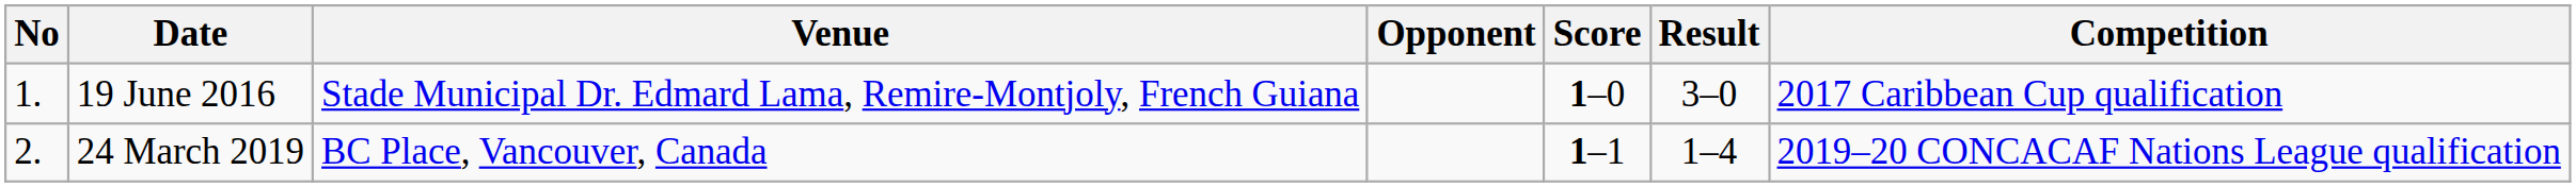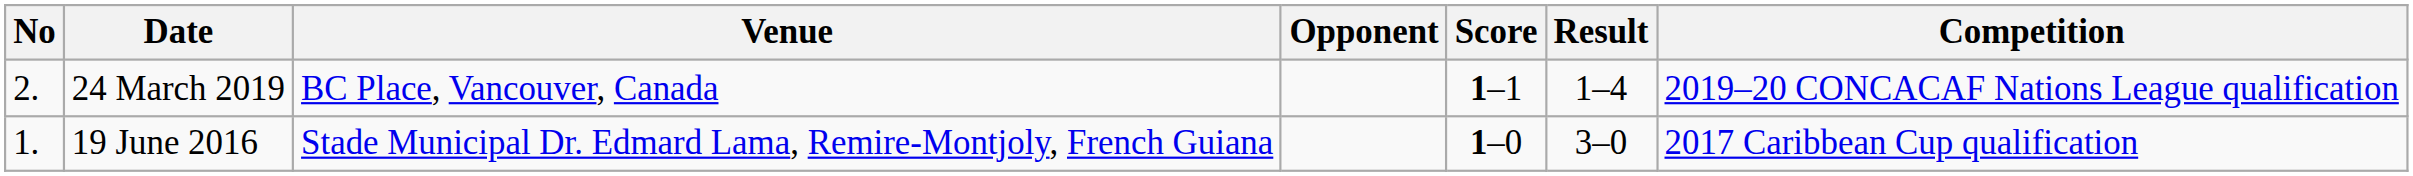rows swapped: 19 June 2016 <-> 24 March 2019
